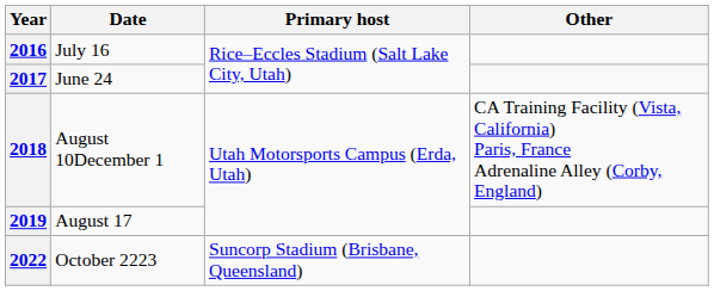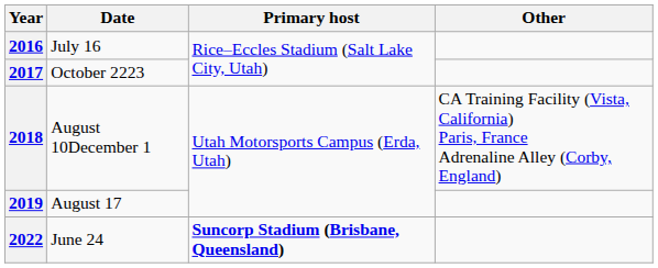2017 | Date: June 24 -> October 2223
2022 | Date: October 2223 -> June 24
2022 | Primary host: normal -> bold
